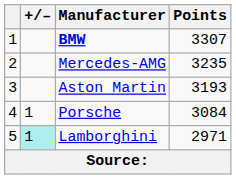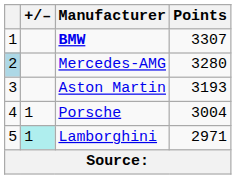Mercedes-AMG | column 1: no background -> lightblue background
Mercedes-AMG | Points: 3235 -> 3280
Porsche | Points: 3084 -> 3004
